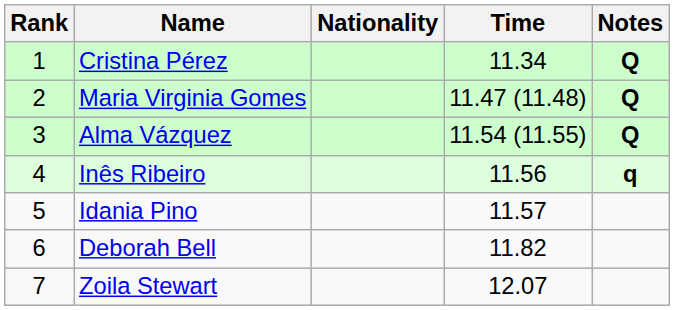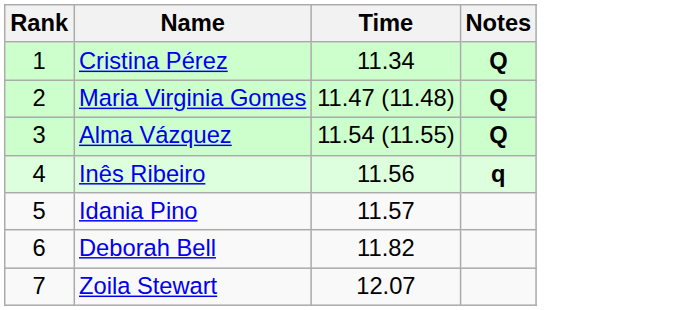- column: Nationality
